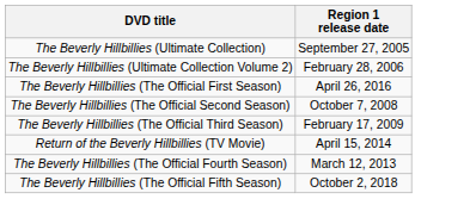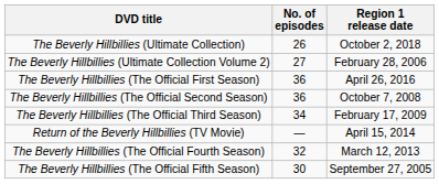+ column: No. of episodes | 26 | 27 | 36 | 36 | 34 | — | 32 | 30
The Beverly Hillbillies (Ultimate Collection) | Region 1 release date: September 27, 2005 -> October 2, 2018
The Beverly Hillbillies (The Official Fifth Season) | Region 1 release date: October 2, 2018 -> September 27, 2005
